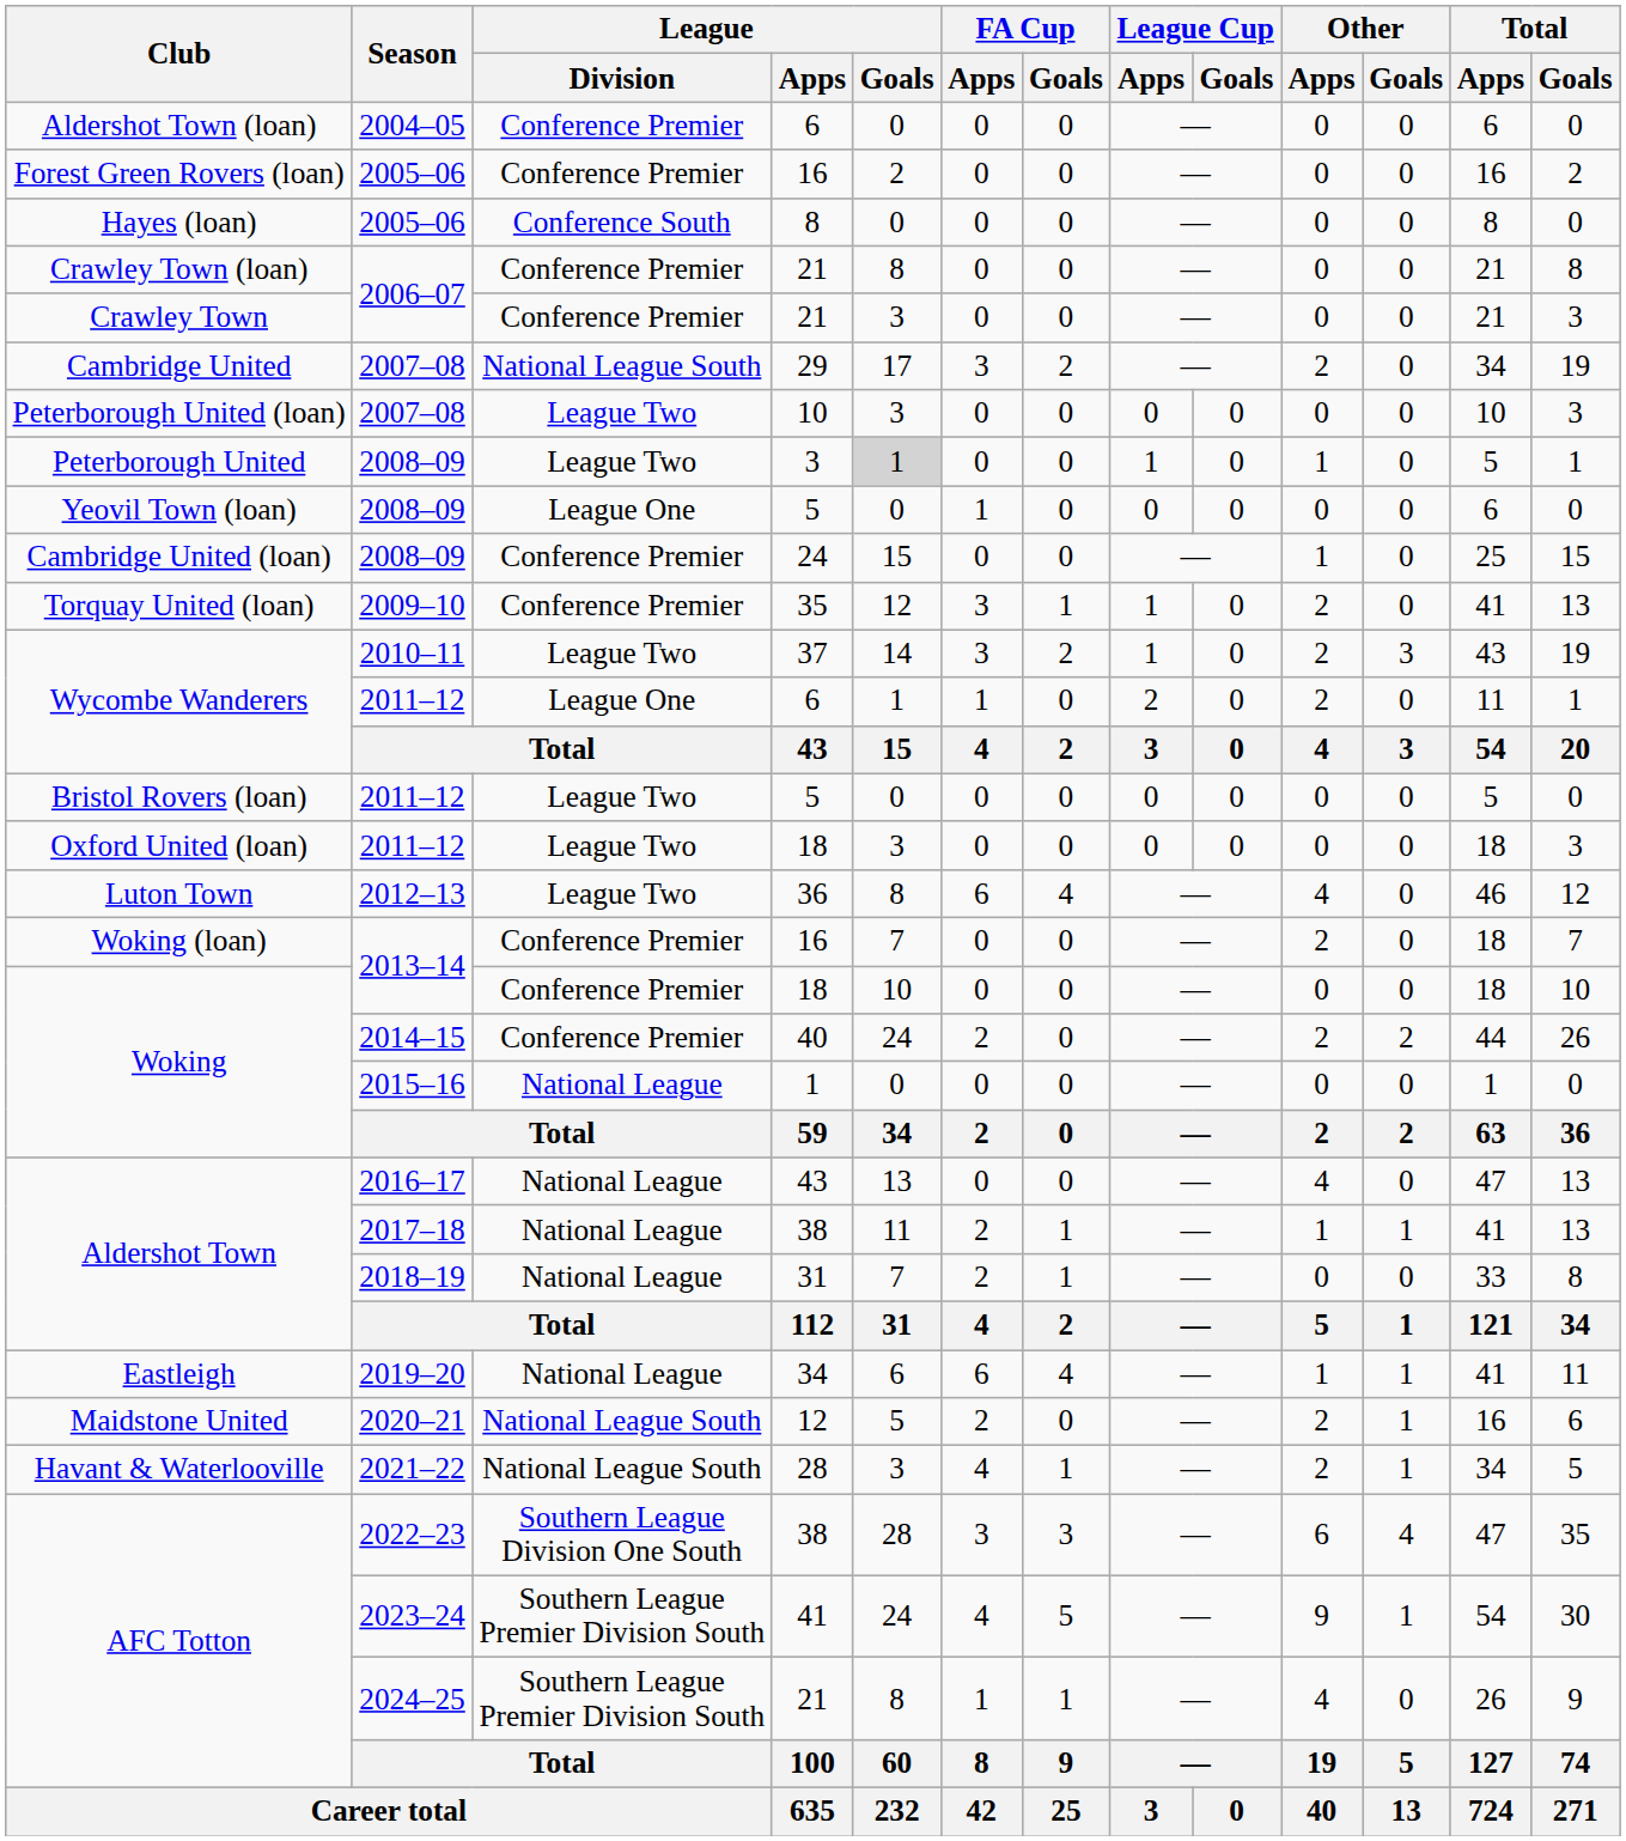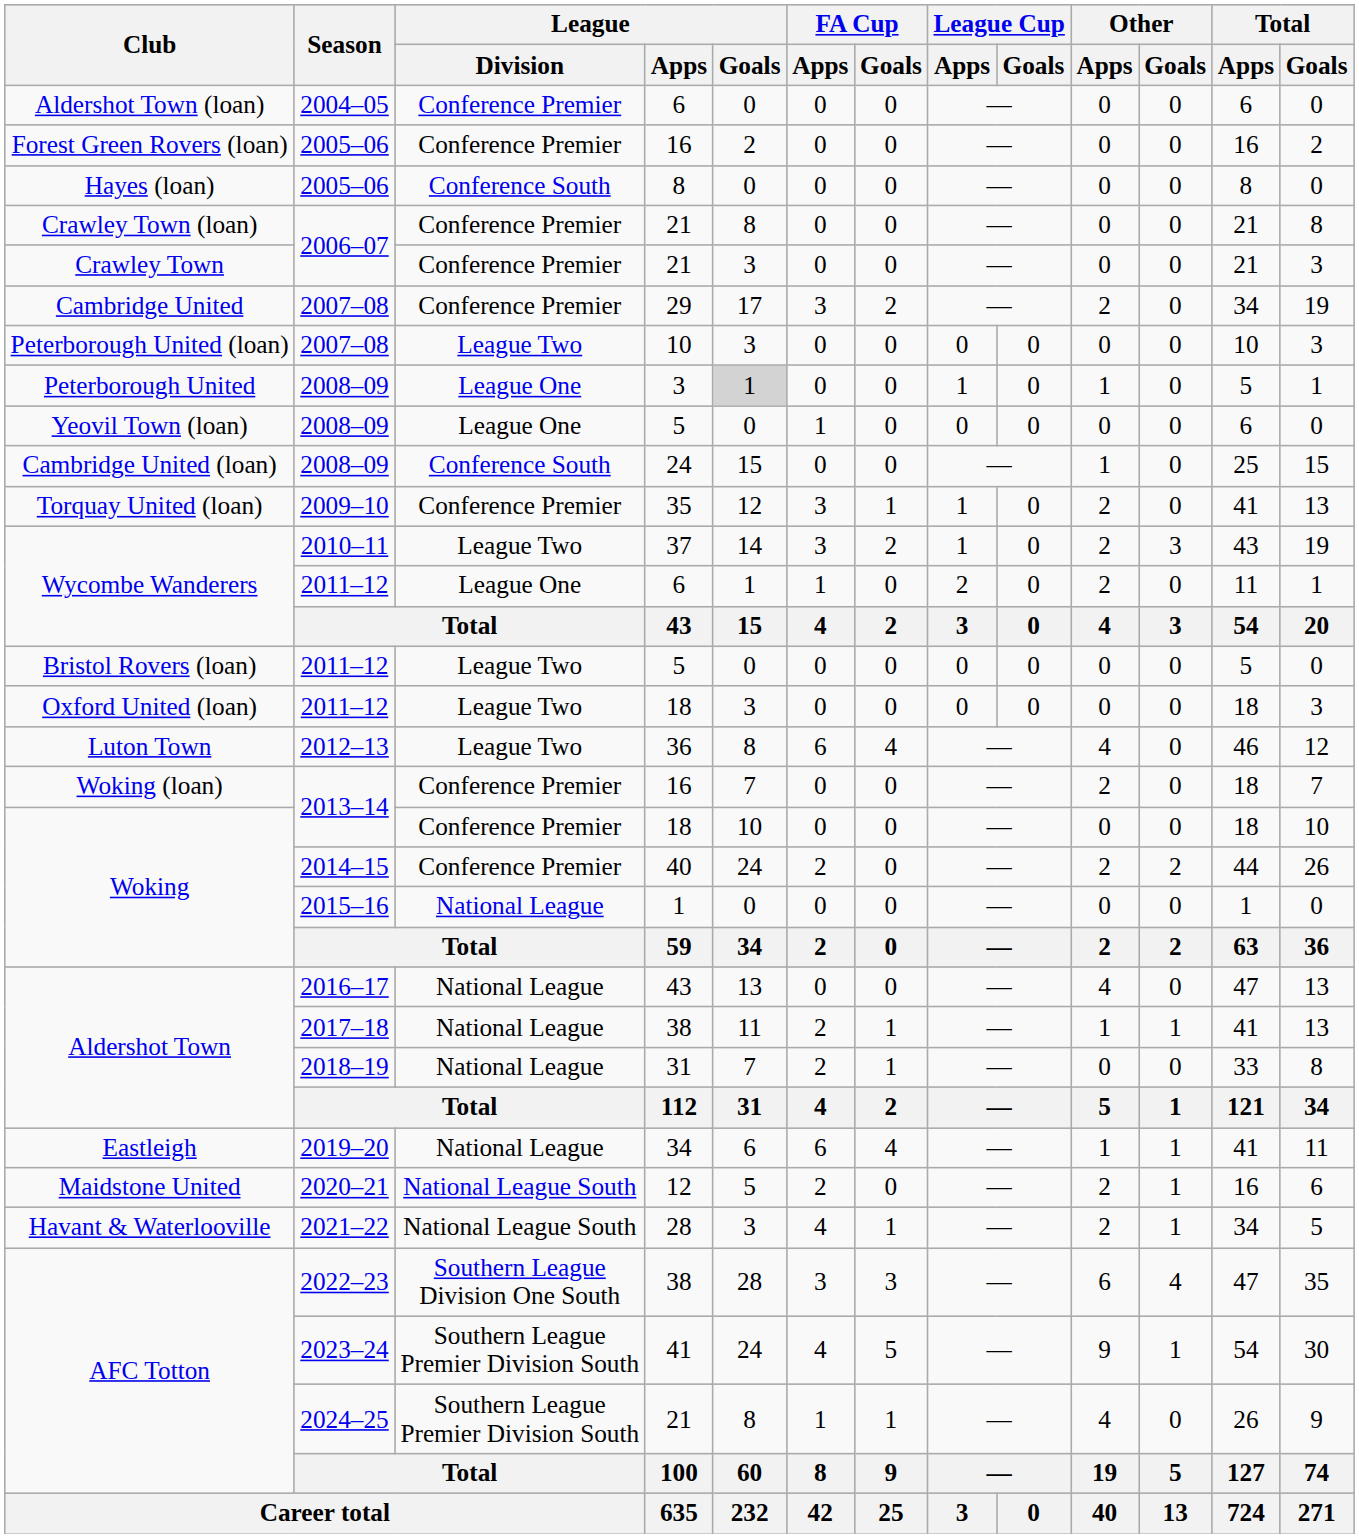Cambridge United | League / Division: National League South -> Conference Premier
Peterborough United | League / Division: League Two -> League One
Cambridge United (loan) | League / Division: Conference Premier -> Conference South
